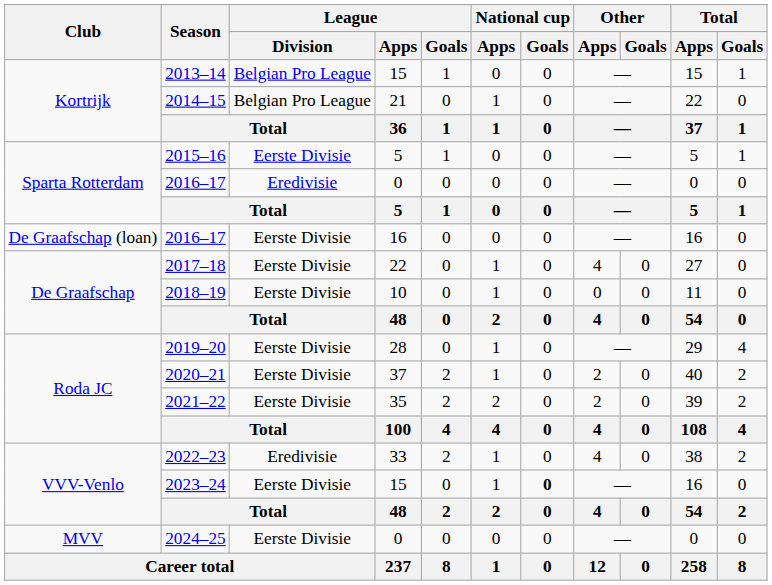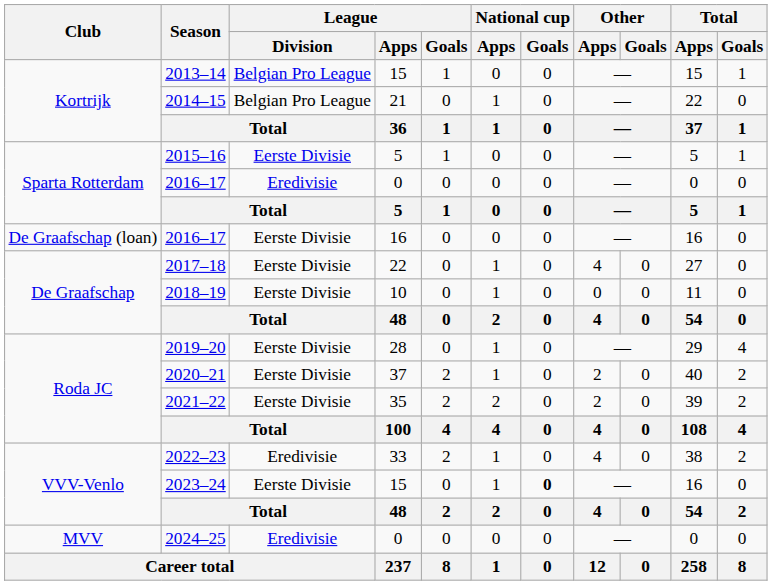2024–25 | League / Division: Eerste Divisie -> Eredivisie
